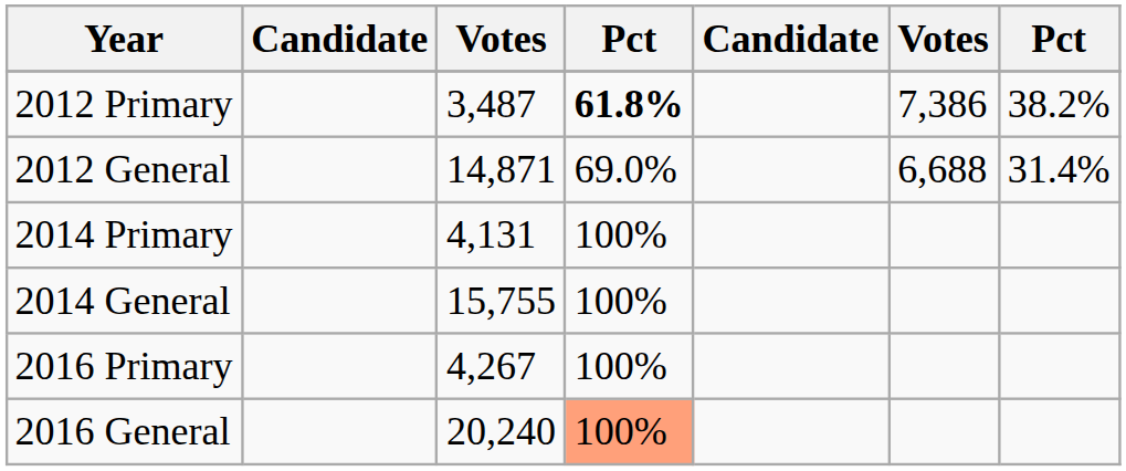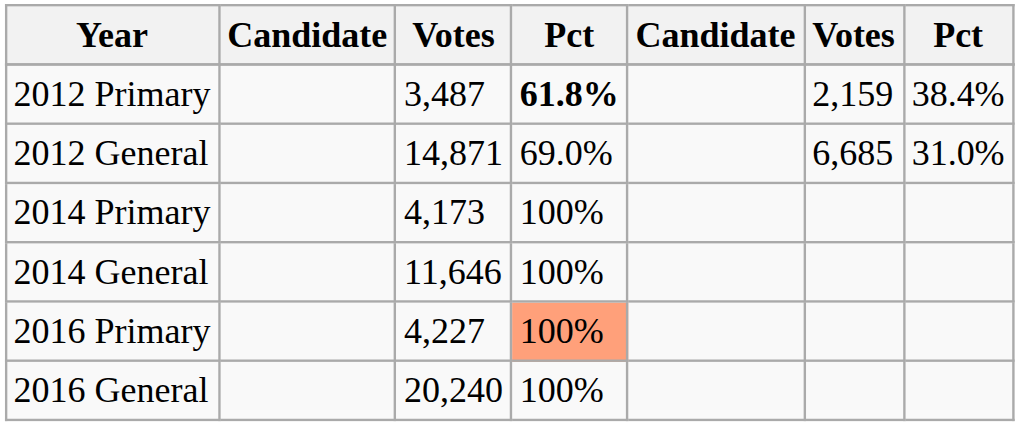2012 Primary | column 6: 7,386 -> 2,159
2012 Primary | column 7: 38.2% -> 38.4%
2012 General | column 6: 6,688 -> 6,685
2012 General | column 7: 31.4% -> 31.0%
2014 Primary | column 3: 4,131 -> 4,173
2014 General | column 3: 15,755 -> 11,646
2016 Primary | column 3: 4,267 -> 4,227
2016 Primary | column 4: no background -> lightsalmon background
2016 General | column 4: lightsalmon background -> no background
